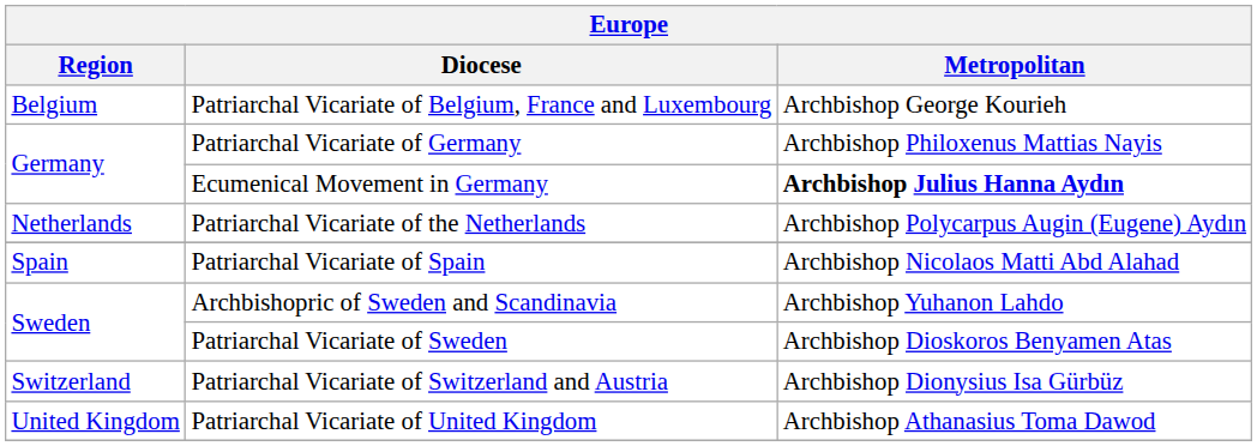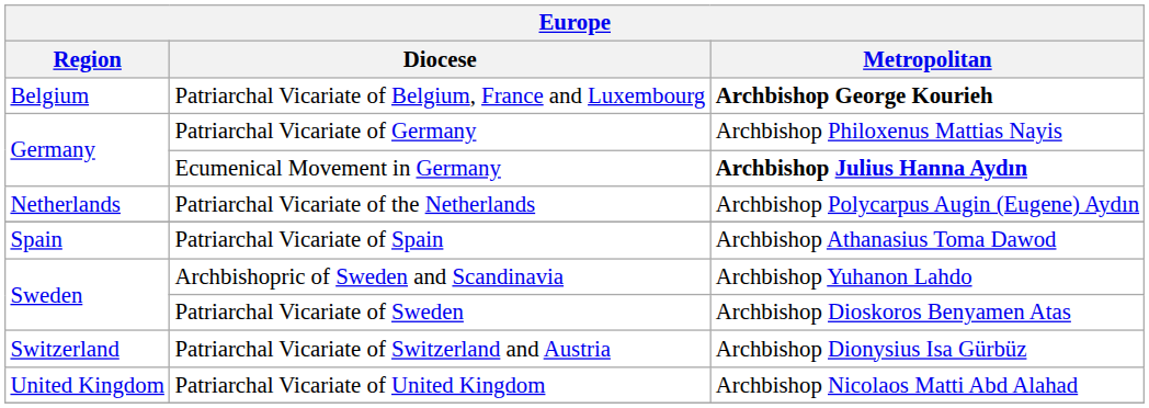Patriarchal Vicariate of Belgium, France and Luxembourg | Metropolitan: normal -> bold
Patriarchal Vicariate of Spain | Metropolitan: Archbishop Nicolaos Matti Abd Alahad -> Archbishop Athanasius Toma Dawod
Patriarchal Vicariate of United Kingdom | Metropolitan: Archbishop Athanasius Toma Dawod -> Archbishop Nicolaos Matti Abd Alahad
